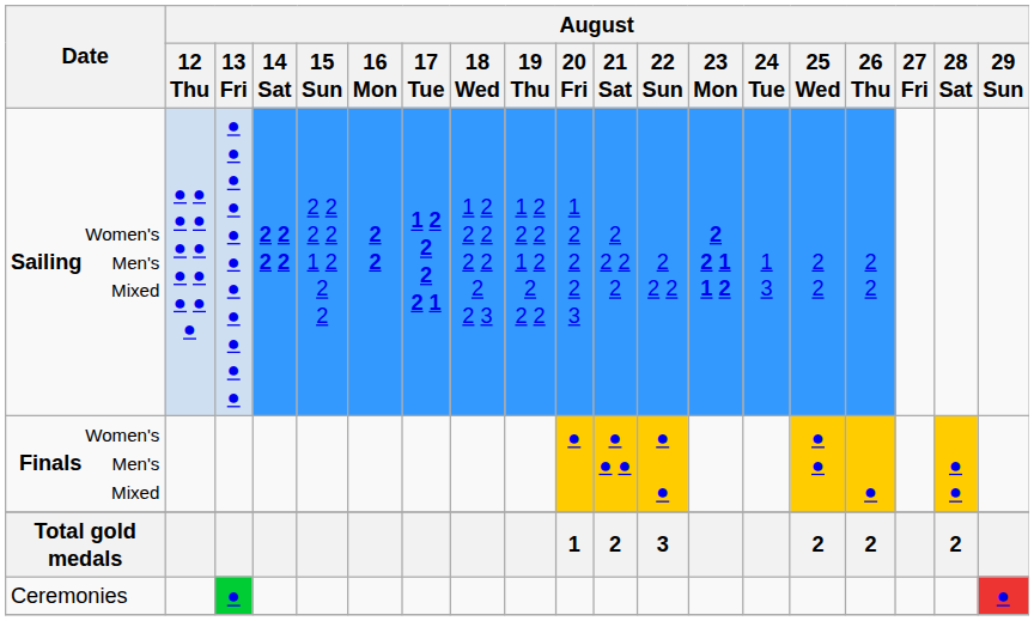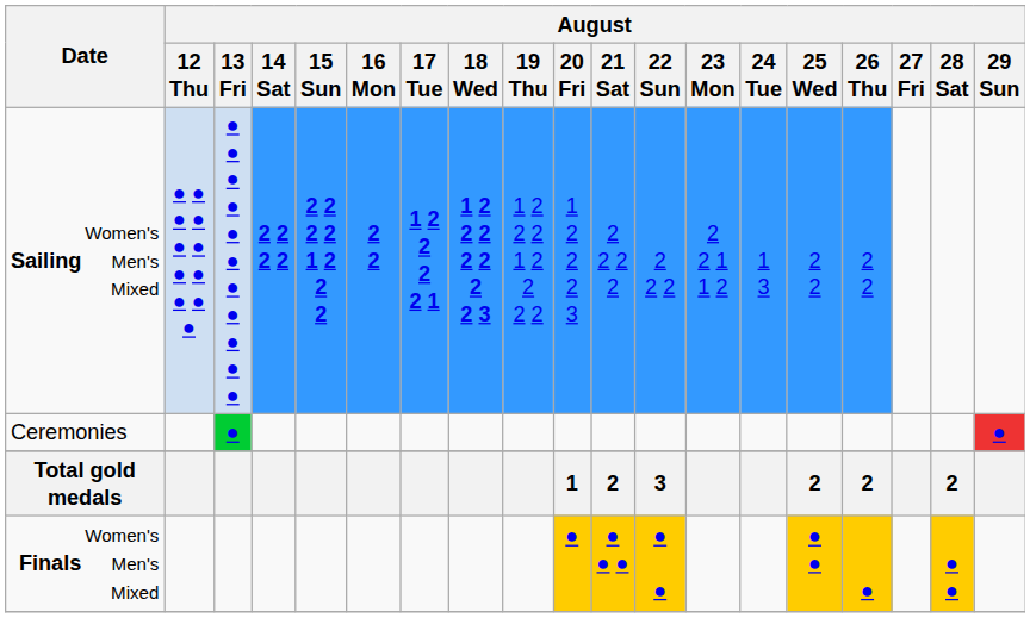Women's Sailing Men's Mixed | August / 15 Sun: normal -> bold
Women's Sailing Men's Mixed | August / 18 Wed: normal -> bold
Women's Sailing Men's Mixed | August / 23 Mon: bold -> normal
rows swapped: Women's Finals Men's Mixed <-> Ceremonies
